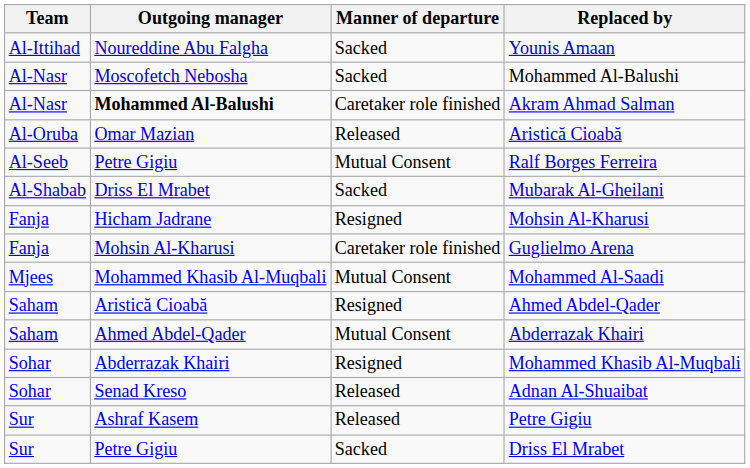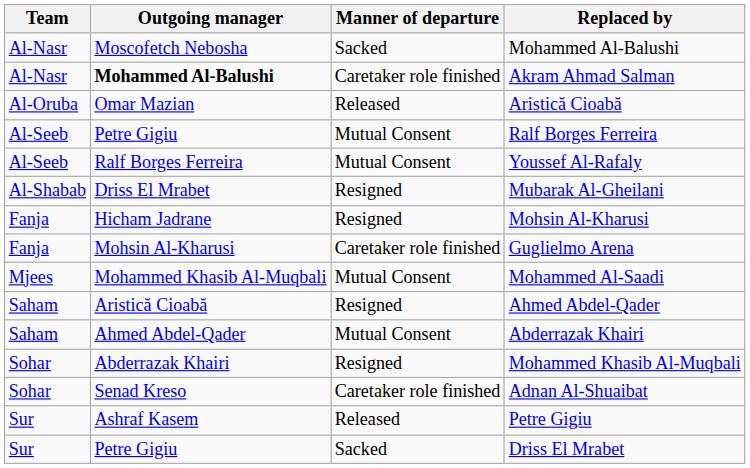- row: Al-Ittihad | Noureddine Abu Falgha | Sacked | Younis Amaan
+ row: Al-Seeb | Ralf Borges Ferreira | Mutual Consent | Youssef Al-Rafaly
Mubarak Al-Gheilani | Manner of departure: Sacked -> Resigned
Adnan Al-Shuaibat | Manner of departure: Released -> Caretaker role finished
